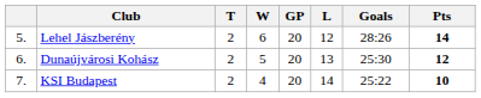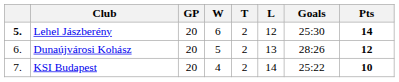columns swapped: GP <-> T
Lehel Jászberény | column 1: normal -> bold
Lehel Jászberény | Goals: 28:26 -> 25:30
Dunaújvárosi Kohász | Goals: 25:30 -> 28:26
